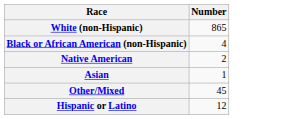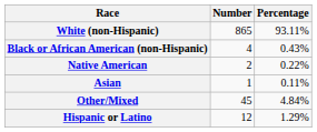+ column: Percentage | 93.11% | 0.43% | 0.22% | 0.11% | 4.84% | 1.29%
